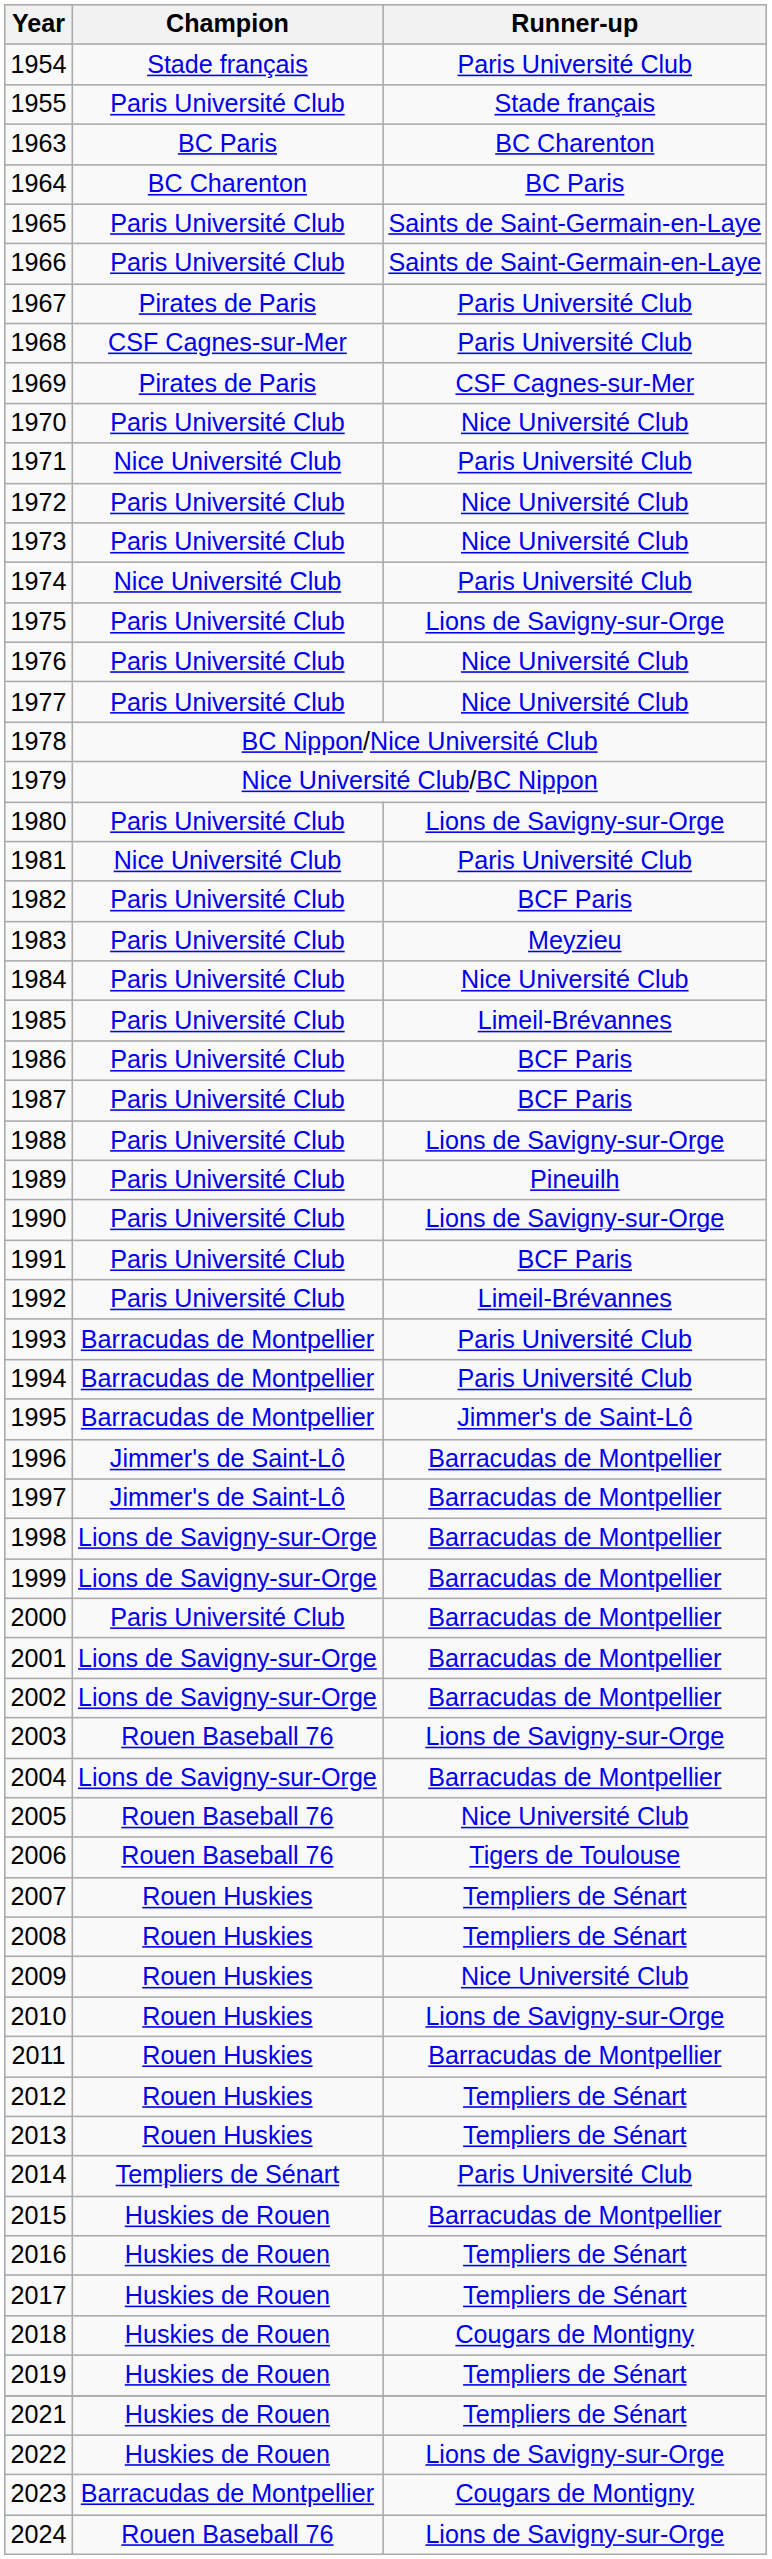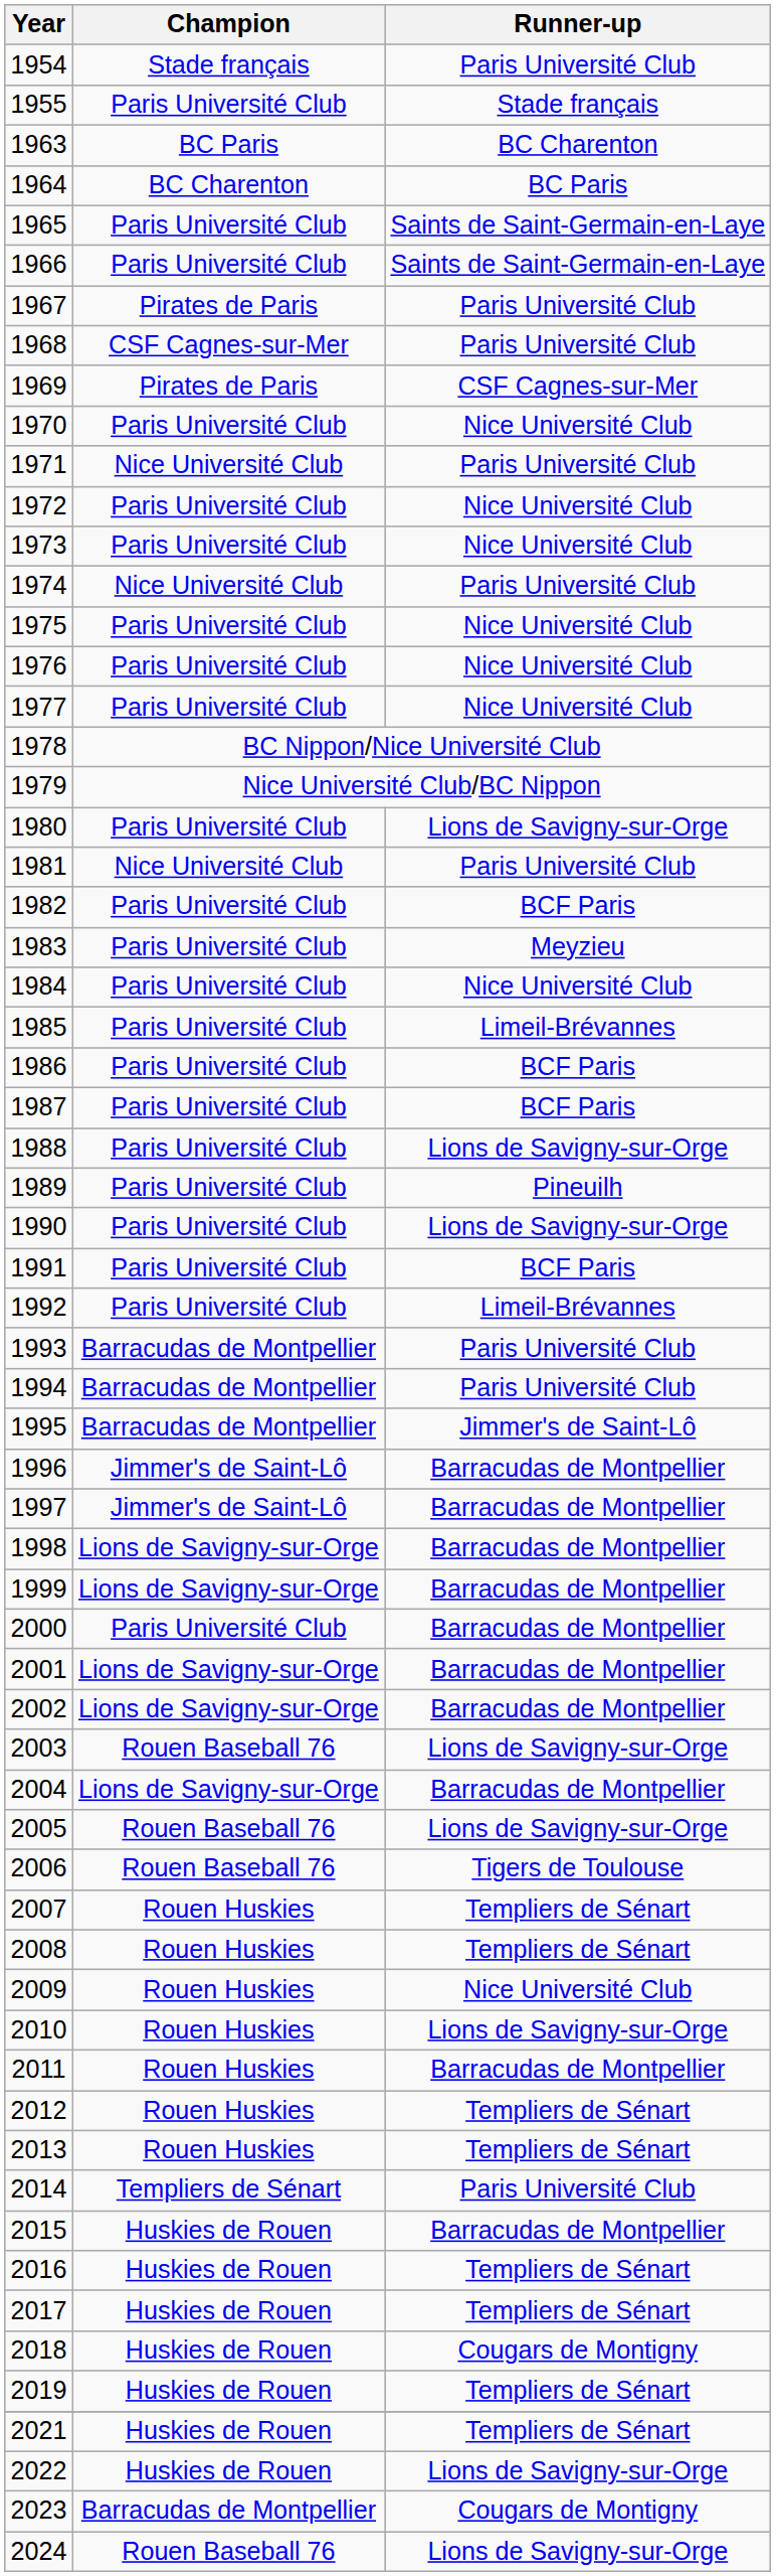1975 | Runner-up: Lions de Savigny-sur-Orge -> Nice Université Club
2005 | Runner-up: Nice Université Club -> Lions de Savigny-sur-Orge
